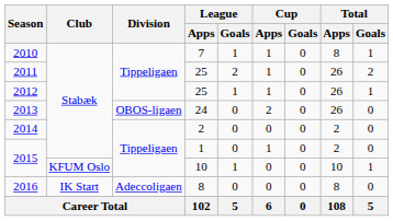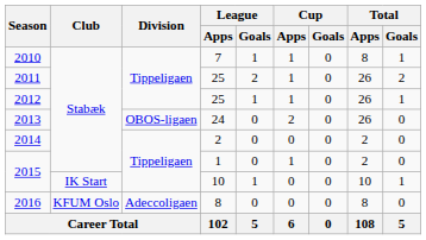2015 / 10 | Club: KFUM Oslo -> IK Start
2016 | Club: IK Start -> KFUM Oslo
